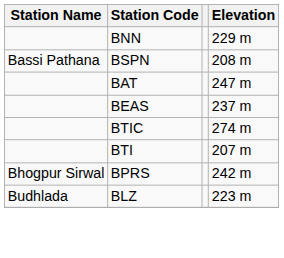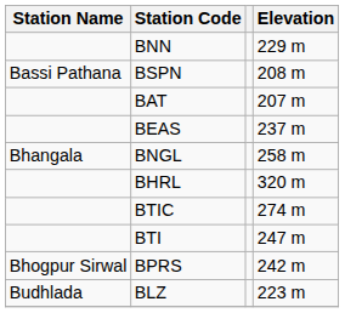BAT | Elevation: 247 m -> 207 m
+ row: Bhangala | BNGL | 258 m
+ row: BHRL | 320 m
BTI | Elevation: 207 m -> 247 m
